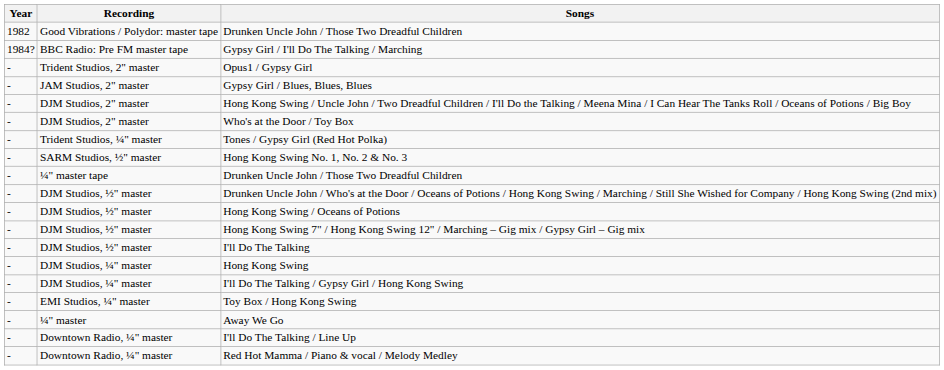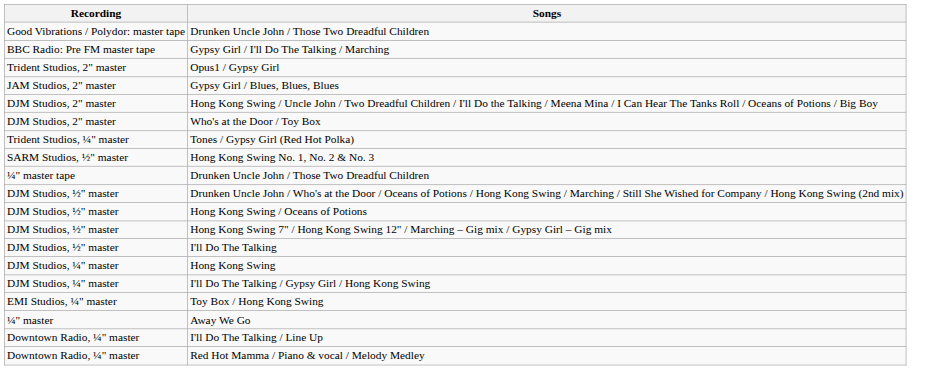- column: Year | 1982 | 1984? | - | - | - | - | - | - | - | - | - | - | - | - | - | - | - | - | -
